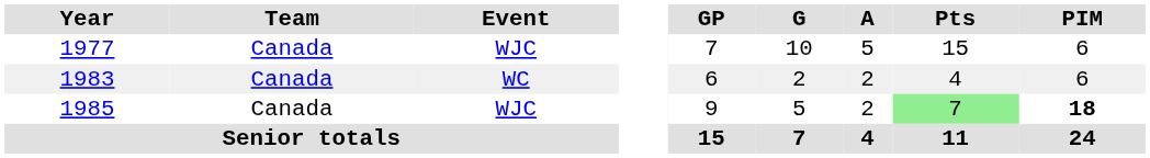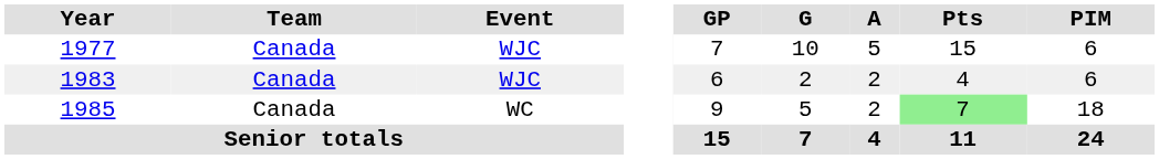1983 | Event: WC -> WJC
1985 | Event: WJC -> WC
1985 | PIM: bold -> normal
